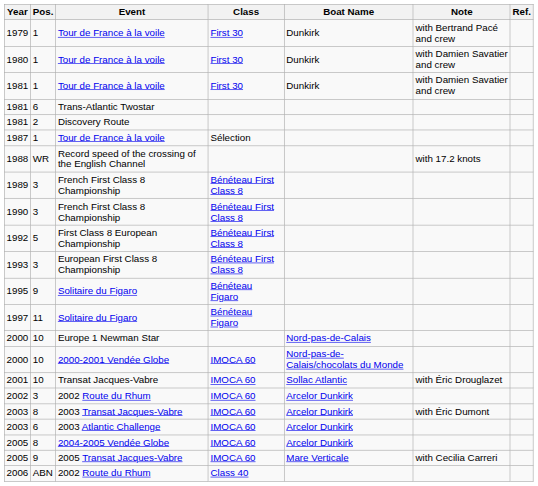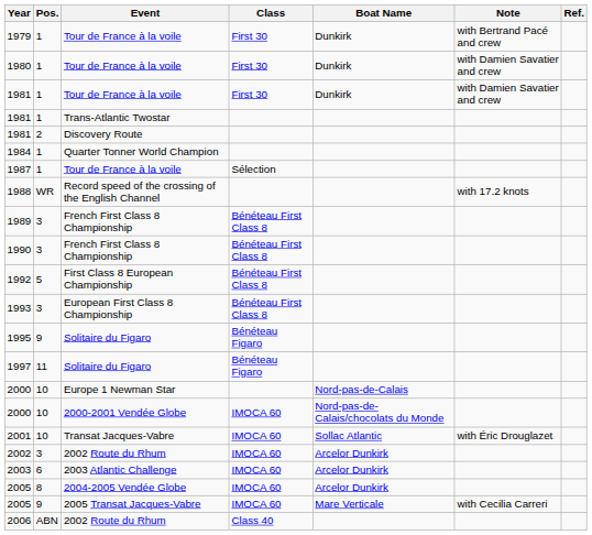1981 / Trans-Atlantic Twostar | Pos.: 6 -> 1
+ row: 1984 | 1 | Quarter Tonner World Champion
- row: 2003 | 8 | 2003 Transat Jacques-Vabre | IMOCA 60 | Arcelor Dunkirk | with Éric Dumont
